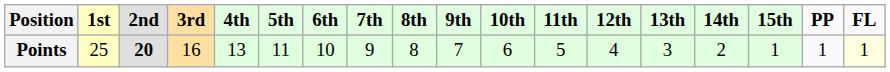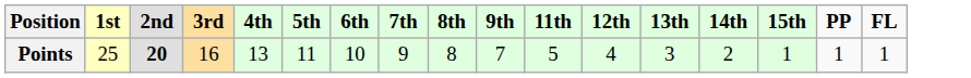- column: 10th | 6
Points | FL: lightyellow background -> no background
